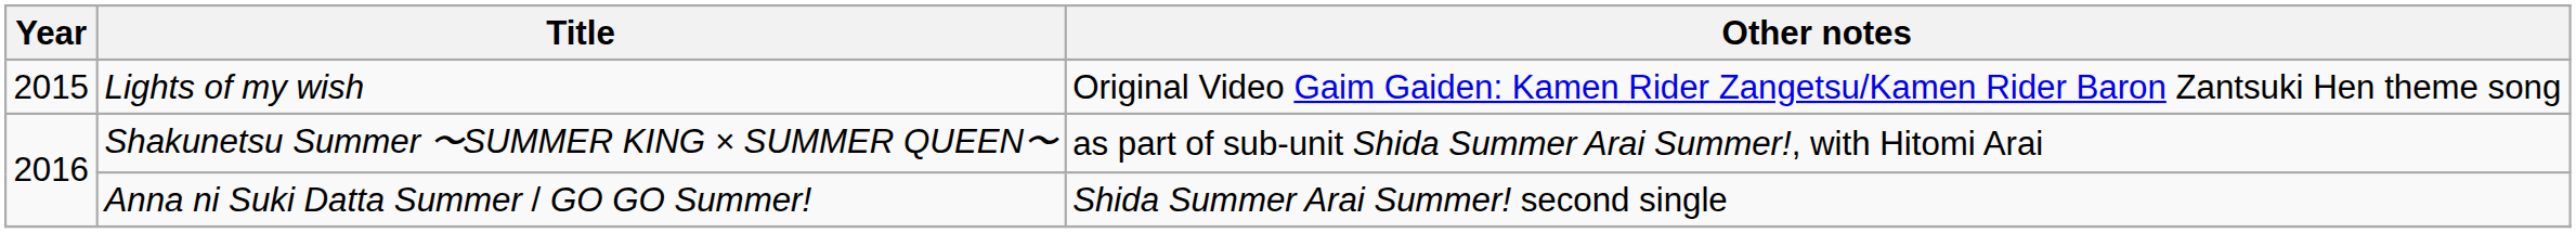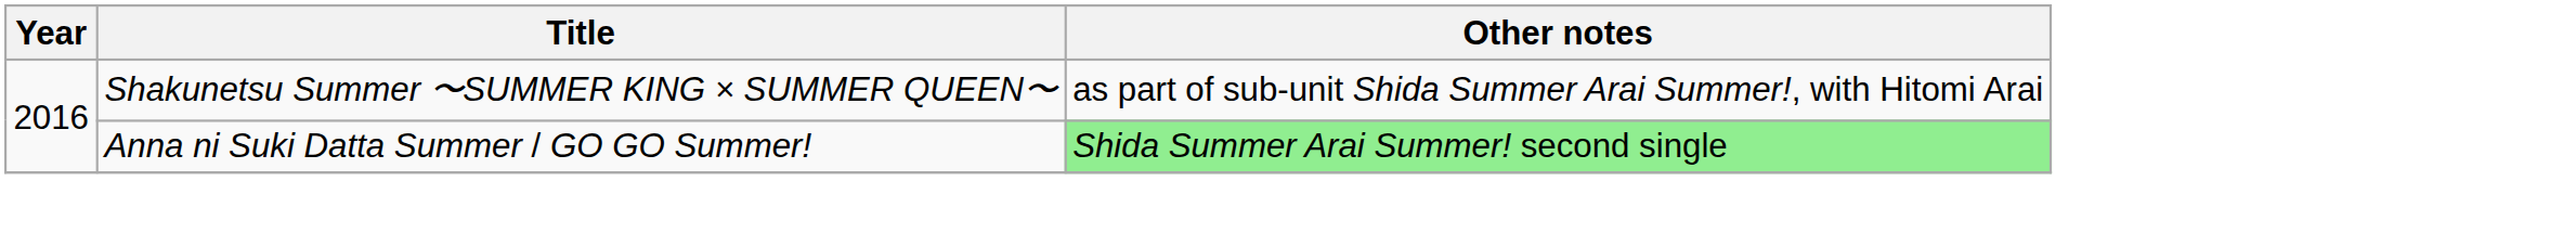- row: 2015 | Lights of my wish | Original Video Gaim Gaiden: Kamen Rider Zangetsu/Kamen Rider Baron Zantsuki Hen theme song
Anna ni Suki Datta Summer / GO GO Summer! | Other notes: no background -> lightgreen background
